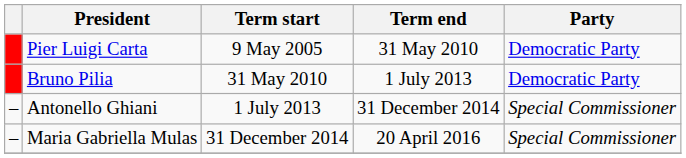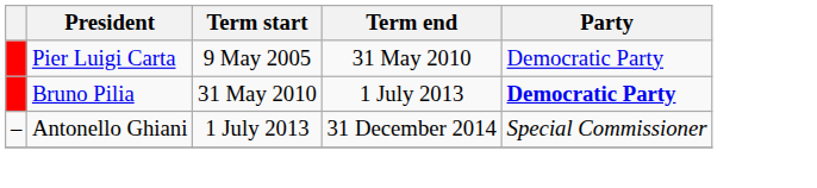Bruno Pilia | Party: normal -> bold
- row: – | Maria Gabriella Mulas | 31 December 2014 | 20 April 2016 | Special Commissioner
